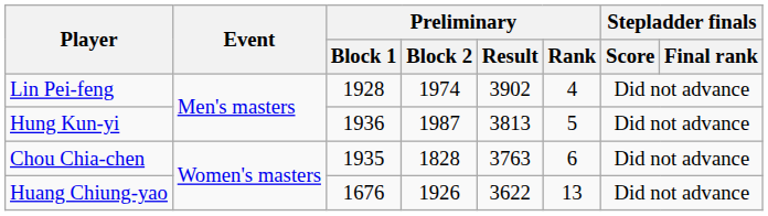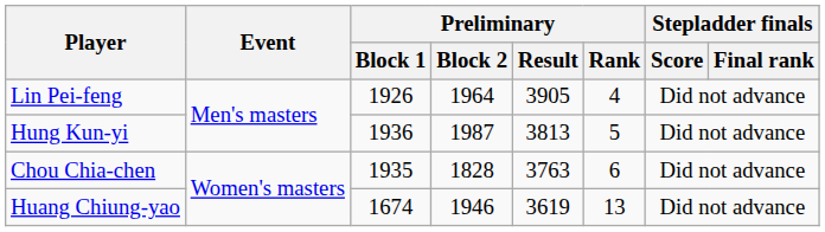Lin Pei-feng | Preliminary / Block 1: 1928 -> 1926
Lin Pei-feng | Preliminary / Block 2: 1974 -> 1964
Lin Pei-feng | Preliminary / Result: 3902 -> 3905
Huang Chiung-yao | Preliminary / Block 1: 1676 -> 1674
Huang Chiung-yao | Preliminary / Block 2: 1926 -> 1946
Huang Chiung-yao | Preliminary / Result: 3622 -> 3619
